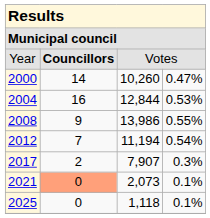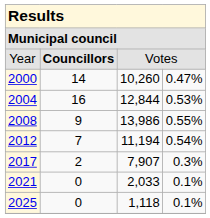2021 | column 2: lightsalmon background -> no background
2021 | column 3: 2,073 -> 2,033
